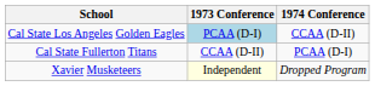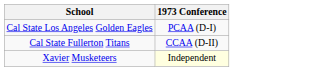- column: 1974 Conference | CCAA (D-II) | PCAA (D-I) | Dropped Program
Cal State Los Angeles Golden Eagles | 1973 Conference: lightblue background -> no background
